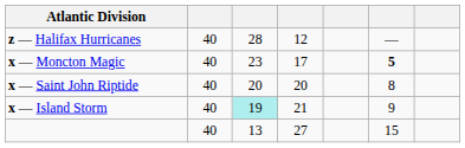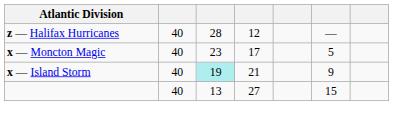x — Moncton Magic | column 6: bold -> normal
- row: x — Saint John Riptide | 40 | 20 | 20 | 8
